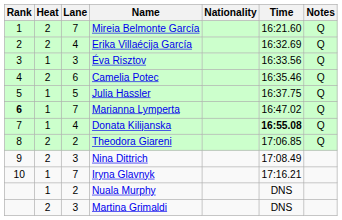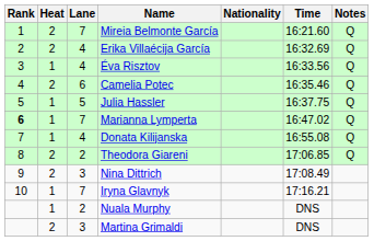Éva Risztov | Lane: 3 -> 4
Donata Kilijanska | Time: bold -> normal
